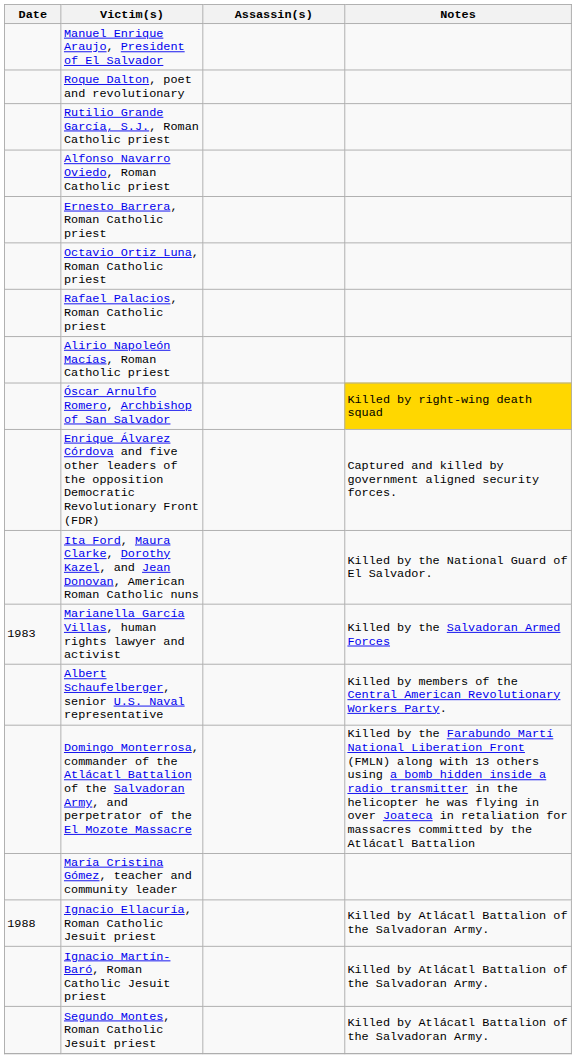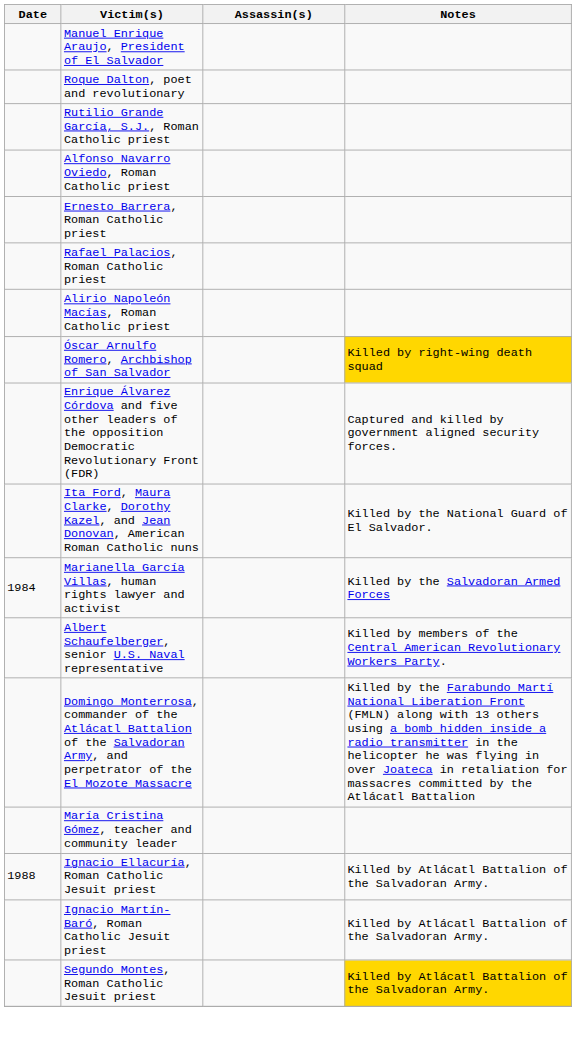- row: Octavio Ortiz Luna, Roman Catholic priest
Marianella García Villas, human rights lawyer and activist | Date: 1983 -> 1984
Segundo Montes, Roman Catholic Jesuit priest | Notes: no background -> gold background
